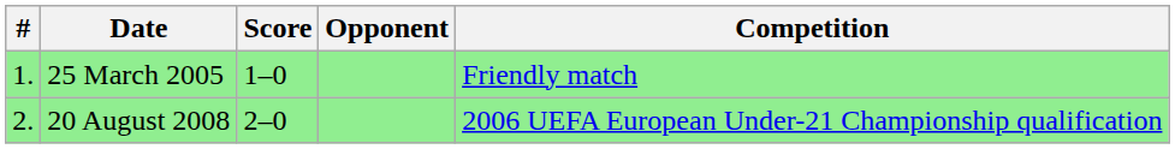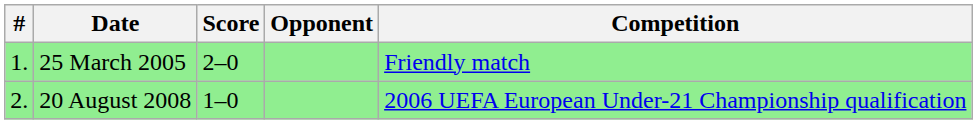25 March 2005 | Score: 1–0 -> 2–0
20 August 2008 | Score: 2–0 -> 1–0
